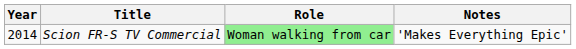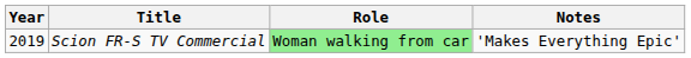Scion FR-S TV Commercial | Year: 2014 -> 2019
